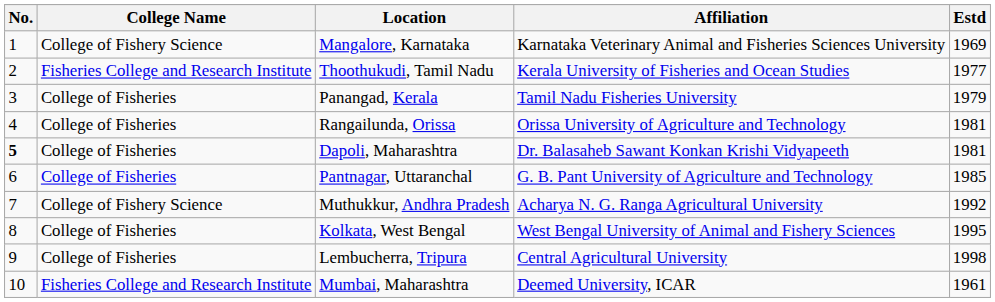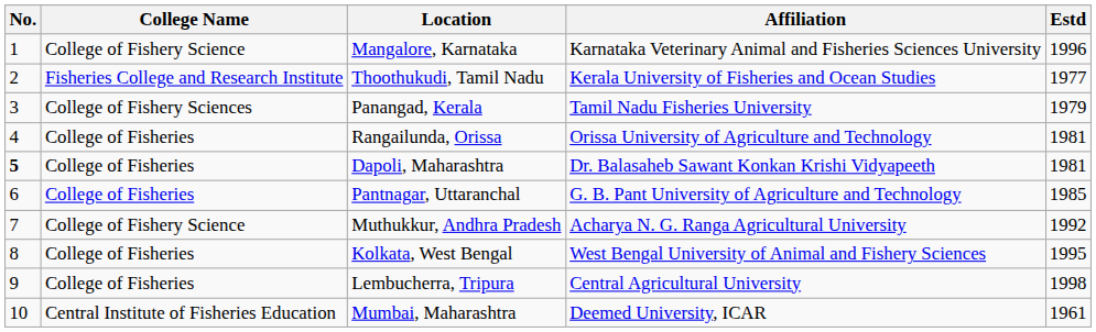Mangalore, Karnataka | Estd: 1969 -> 1996
Panangad, Kerala | College Name: College of Fisheries -> College of Fishery Sciences
Mumbai, Maharashtra | College Name: Fisheries College and Research Institute -> Central Institute of Fisheries Education
